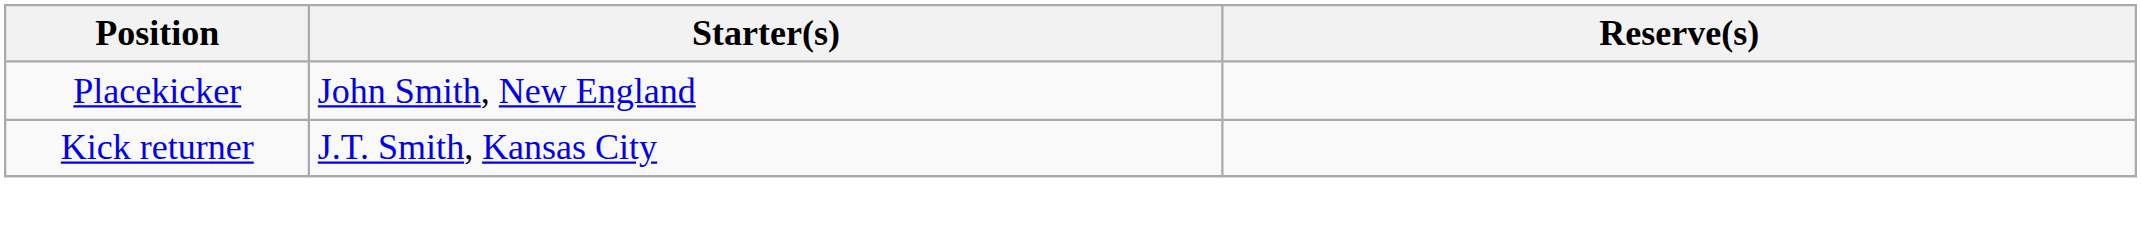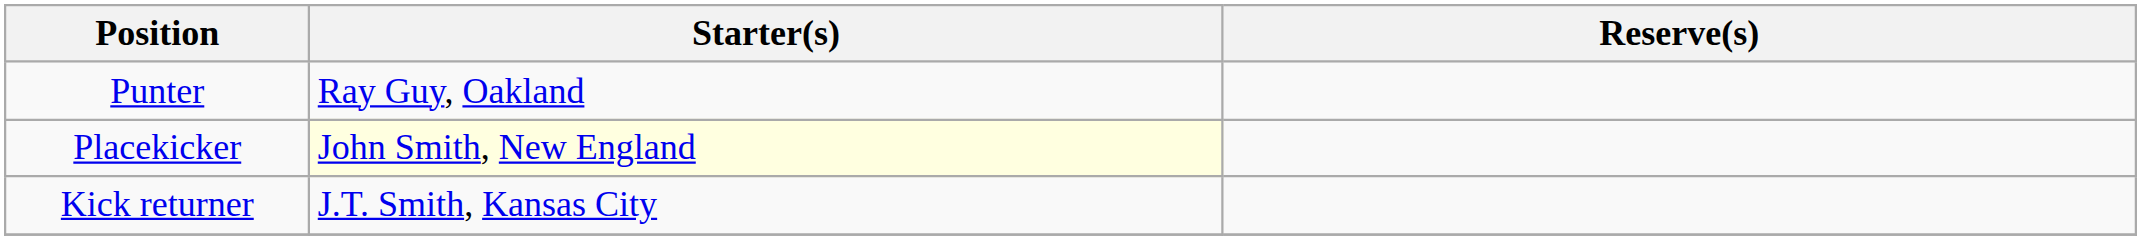+ row: Punter | Ray Guy, Oakland
Placekicker | Starter(s): no background -> lightyellow background
